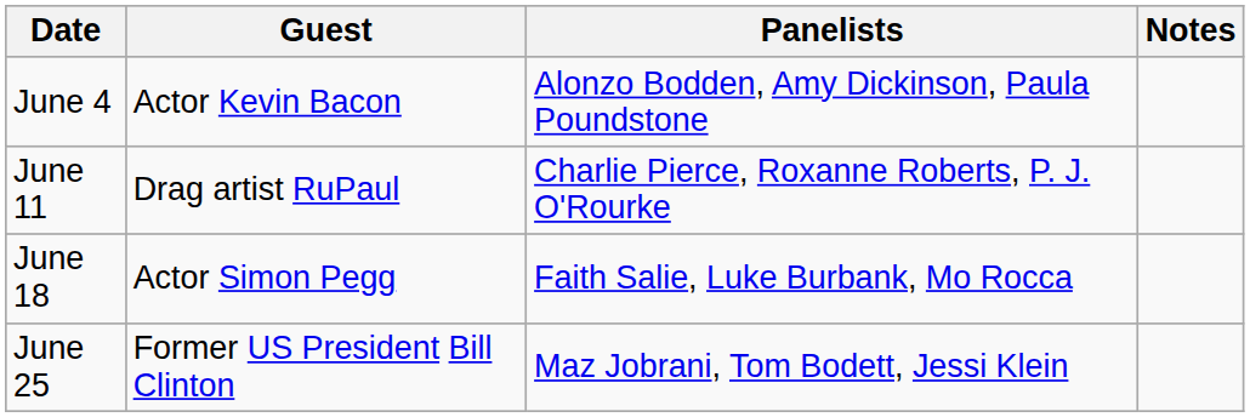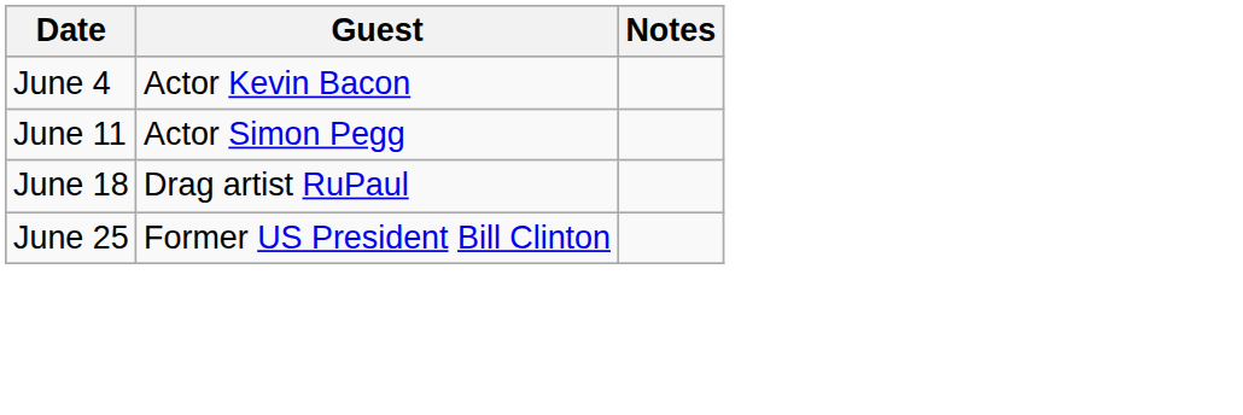- column: Panelists | Alonzo Bodden, Amy Dickinson, Paula Poundstone | Charlie Pierce, Roxanne Roberts, P. J. O'Rourke | Faith Salie, Luke Burbank, Mo Rocca | Maz Jobrani, Tom Bodett, Jessi Klein
June 11 | Guest: Drag artist RuPaul -> Actor Simon Pegg
June 18 | Guest: Actor Simon Pegg -> Drag artist RuPaul
